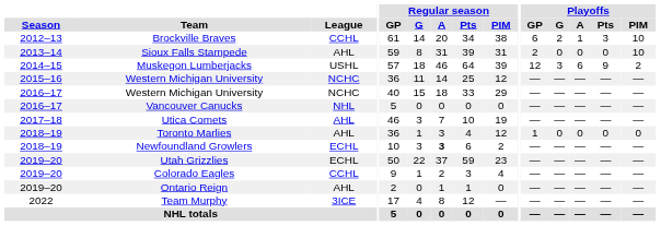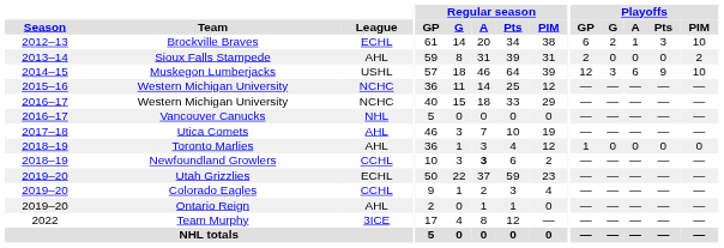Brockville Braves | League: CCHL -> ECHL
Sioux Falls Stampede | Playoffs / PIM: 10 -> 2
Muskegon Lumberjacks | Playoffs / PIM: 2 -> 10
Newfoundland Growlers | League: ECHL -> CCHL
